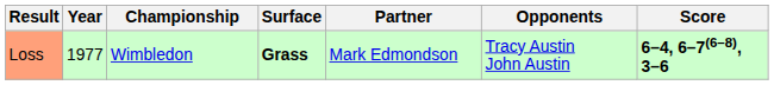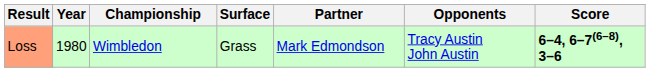Loss | Year: 1977 -> 1980
Loss | Surface: bold -> normal
